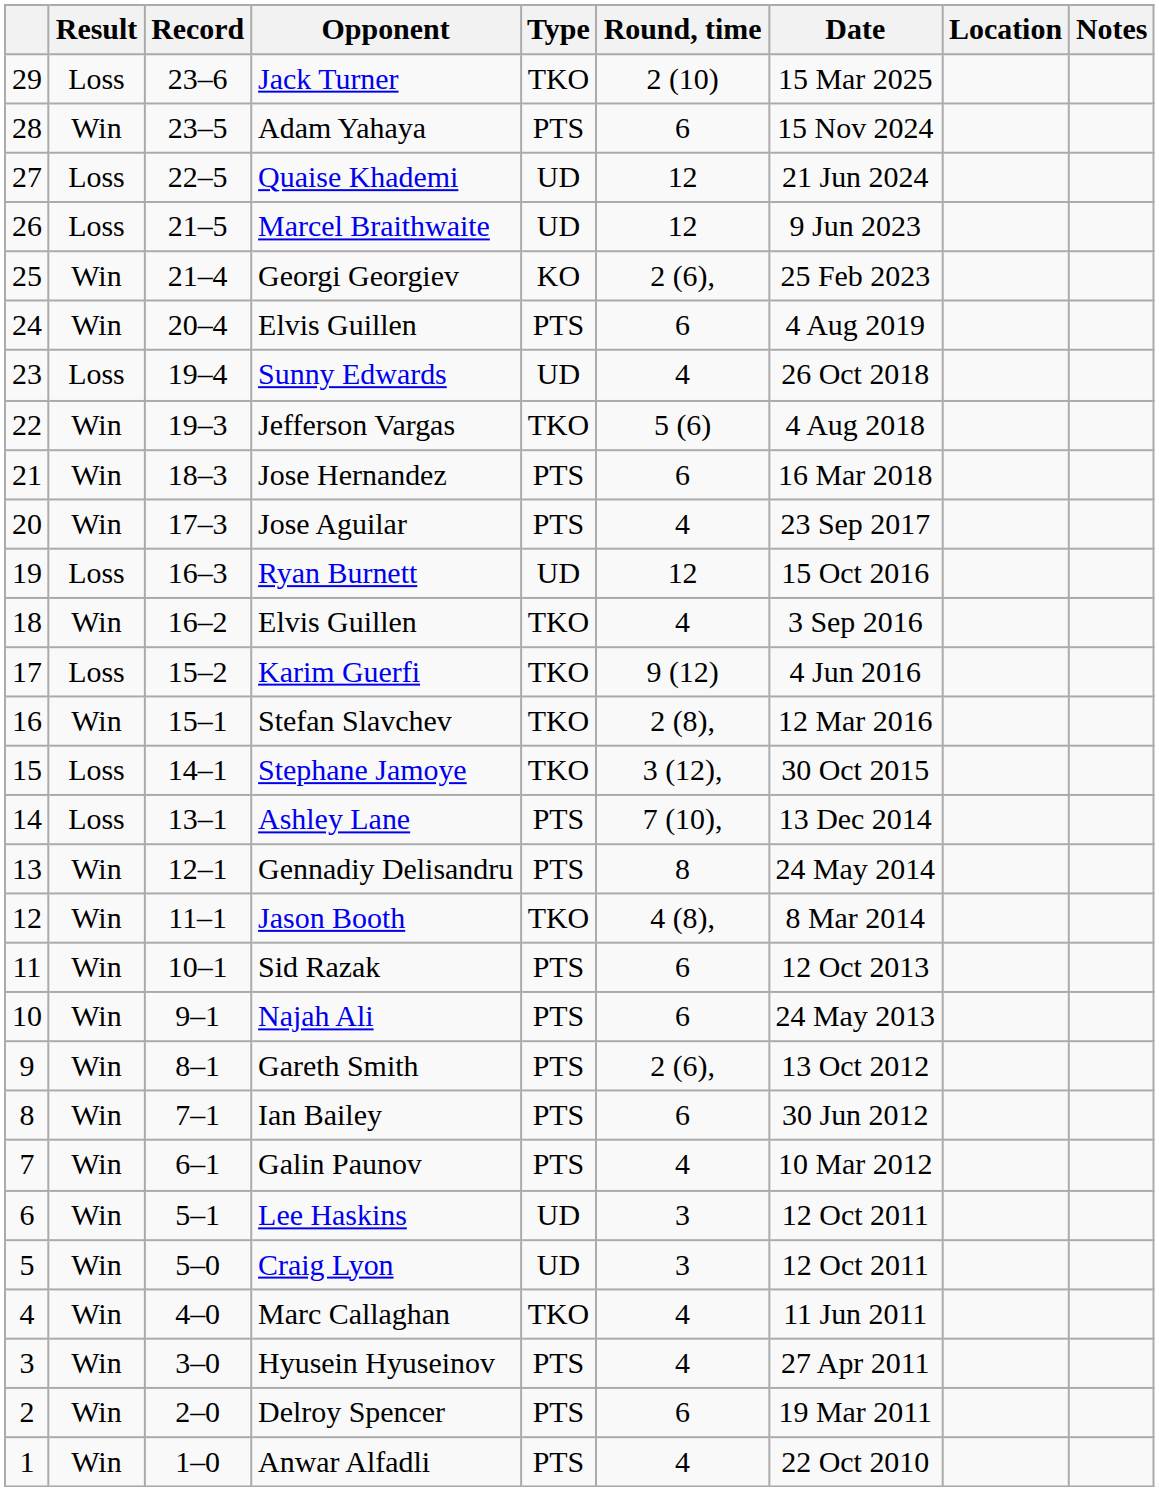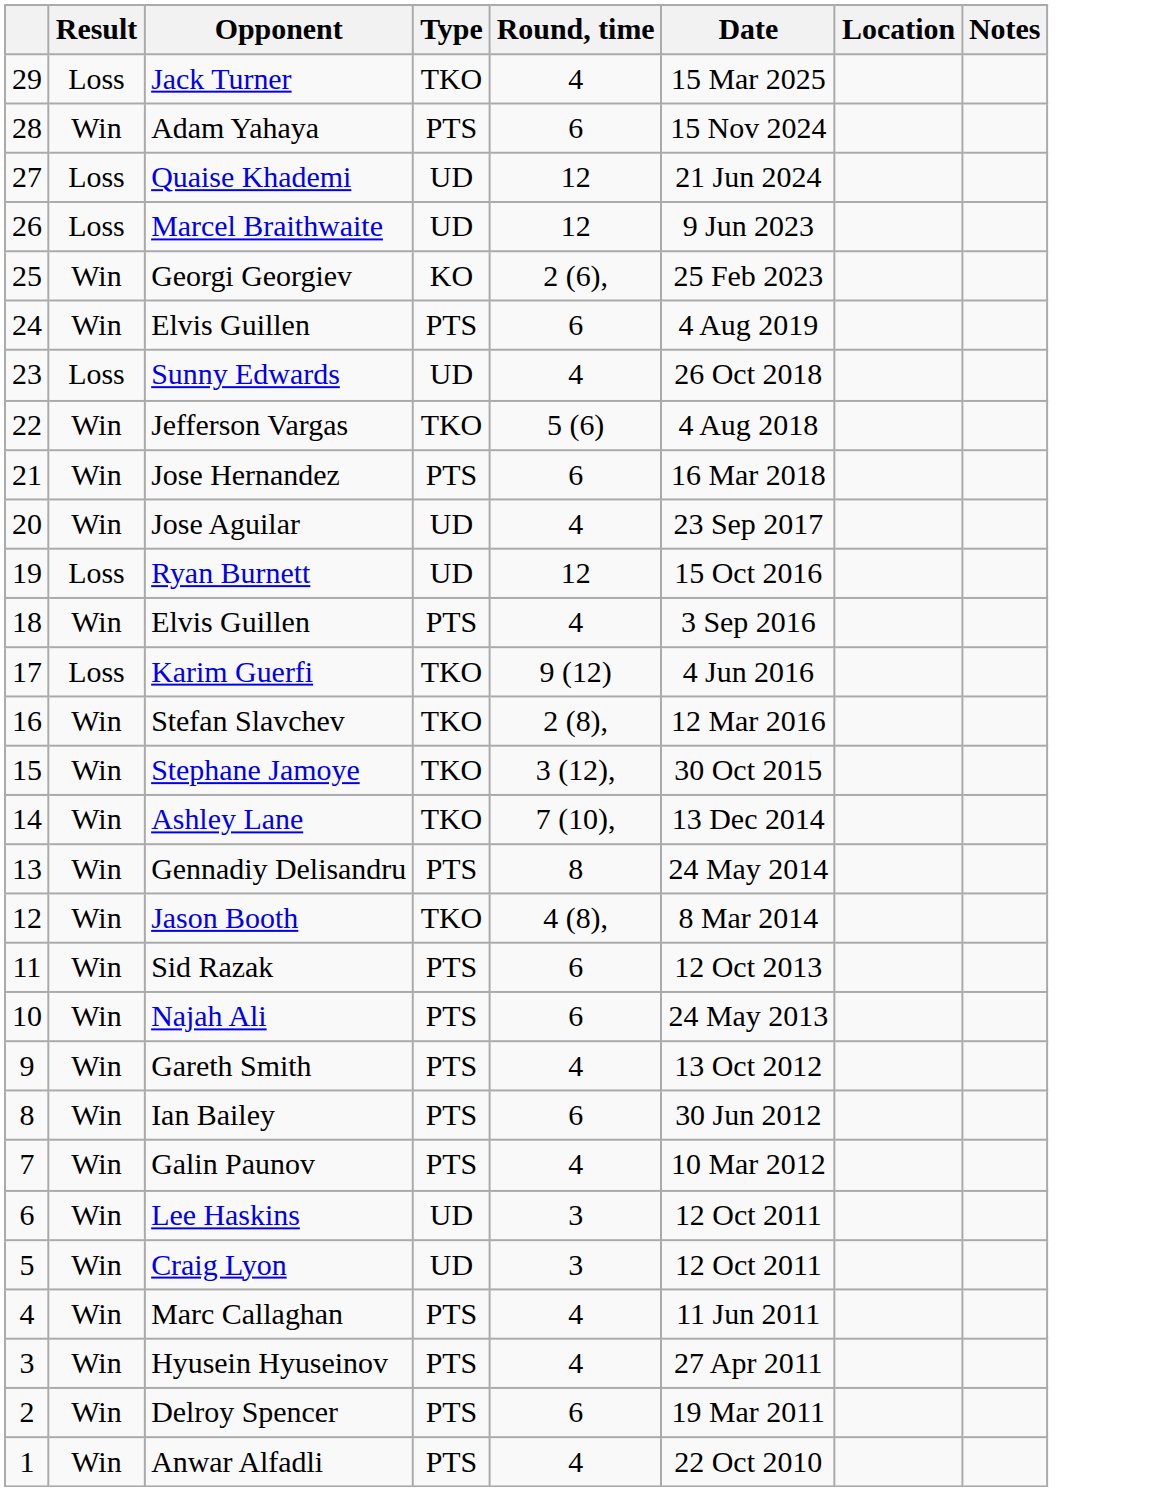- column: Record | 23–6 | 23–5 | 22–5 | 21–5 | 21–4 | 20–4 | 19–4 | 19–3 | 18–3 | 17–3 | 16–3 | 16–2 | 15–2 | 15–1 | 14–1 | 13–1 | 12–1 | 11–1 | 10–1 | 9–1 | 8–1 | 7–1 | 6–1 | 5–1 | 5–0 | 4–0 | 3–0 | 2–0 | 1–0
Jack Turner | Round, time: 2 (10) -> 4
Jose Aguilar | Type: PTS -> UD
18 / Elvis Guillen | Type: TKO -> PTS
Stephane Jamoye | Result: Loss -> Win
Ashley Lane | Result: Loss -> Win
Ashley Lane | Type: PTS -> TKO
Gareth Smith | Round, time: 2 (6), -> 4
Marc Callaghan | Type: TKO -> PTS
